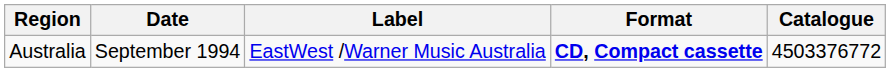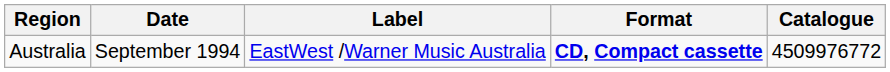Australia | Catalogue: 4503376772 -> 4509976772
